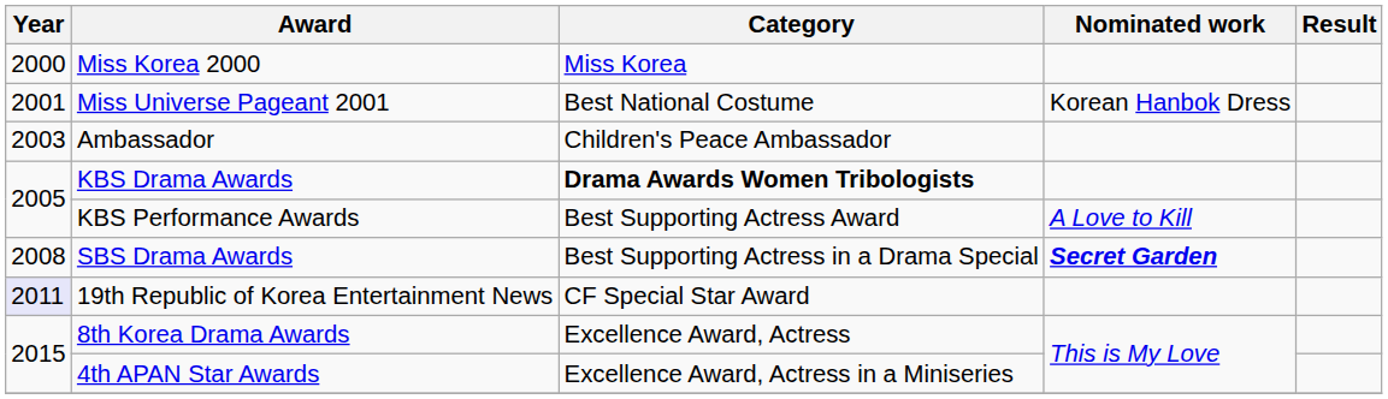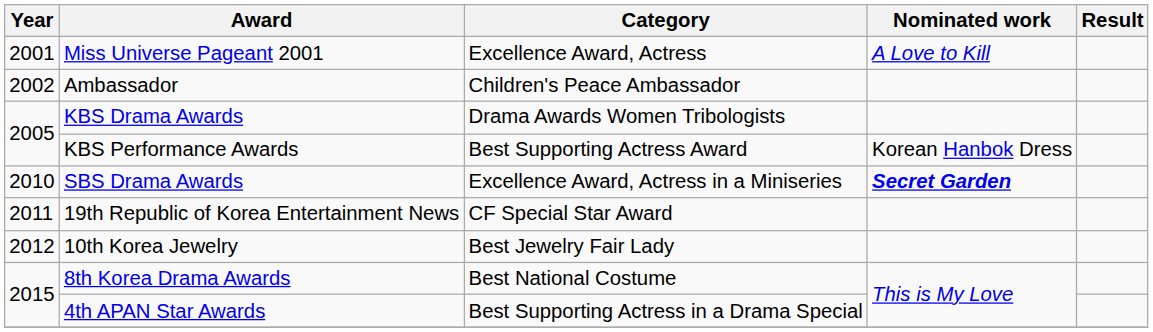- row: 2000 | Miss Korea 2000 | Miss Korea
Miss Universe Pageant 2001 | Category: Best National Costume -> Excellence Award, Actress
Miss Universe Pageant 2001 | Nominated work: Korean Hanbok Dress -> A Love to Kill
Ambassador | Year: 2003 -> 2002
KBS Drama Awards | Category: bold -> normal
KBS Performance Awards | Nominated work: A Love to Kill -> Korean Hanbok Dress
SBS Drama Awards | Year: 2008 -> 2010
SBS Drama Awards | Category: Best Supporting Actress in a Drama Special -> Excellence Award, Actress in a Miniseries
19th Republic of Korea Entertainment News | Year: lavender background -> no background
+ row: 2012 | 10th Korea Jewelry | Best Jewelry Fair Lady
8th Korea Drama Awards | Category: Excellence Award, Actress -> Best National Costume
4th APAN Star Awards | Category: Excellence Award, Actress in a Miniseries -> Best Supporting Actress in a Drama Special
